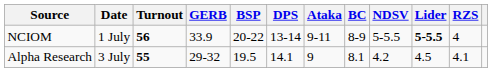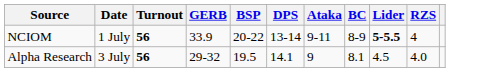- column: NDSV | 5-5.5 | 4.2
Alpha Research | Turnout: 55 -> 56
Alpha Research | RZS: 4.1 -> 4.0
